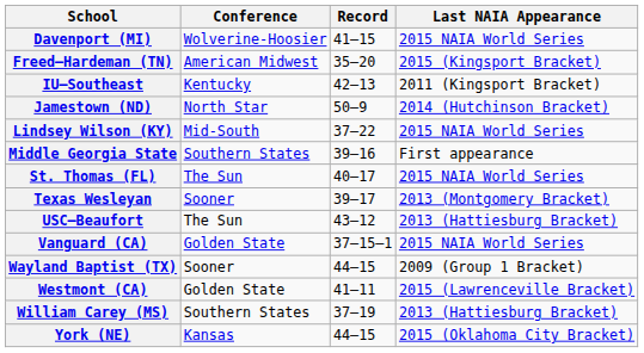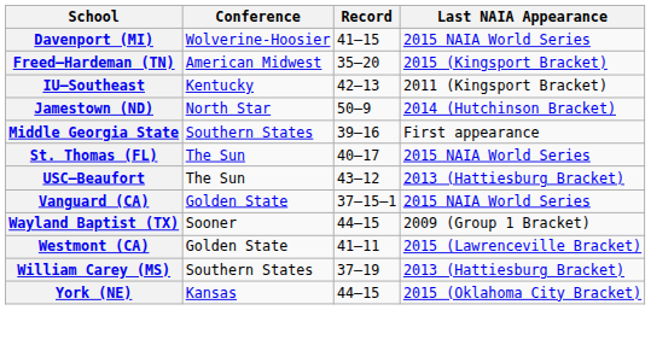- row: Lindsey Wilson (KY) | Mid-South | 37–22 | 2015 NAIA World Series
- row: Texas Wesleyan | Sooner | 39–17 | 2013 (Montgomery Bracket)
